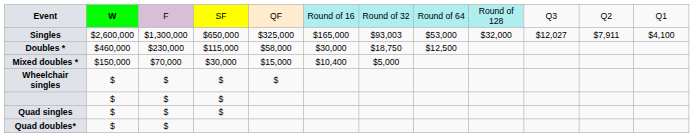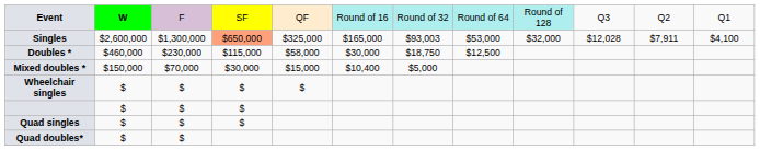Singles | column 4: no background -> lightsalmon background
Singles | column 10: $12,027 -> $12,028
